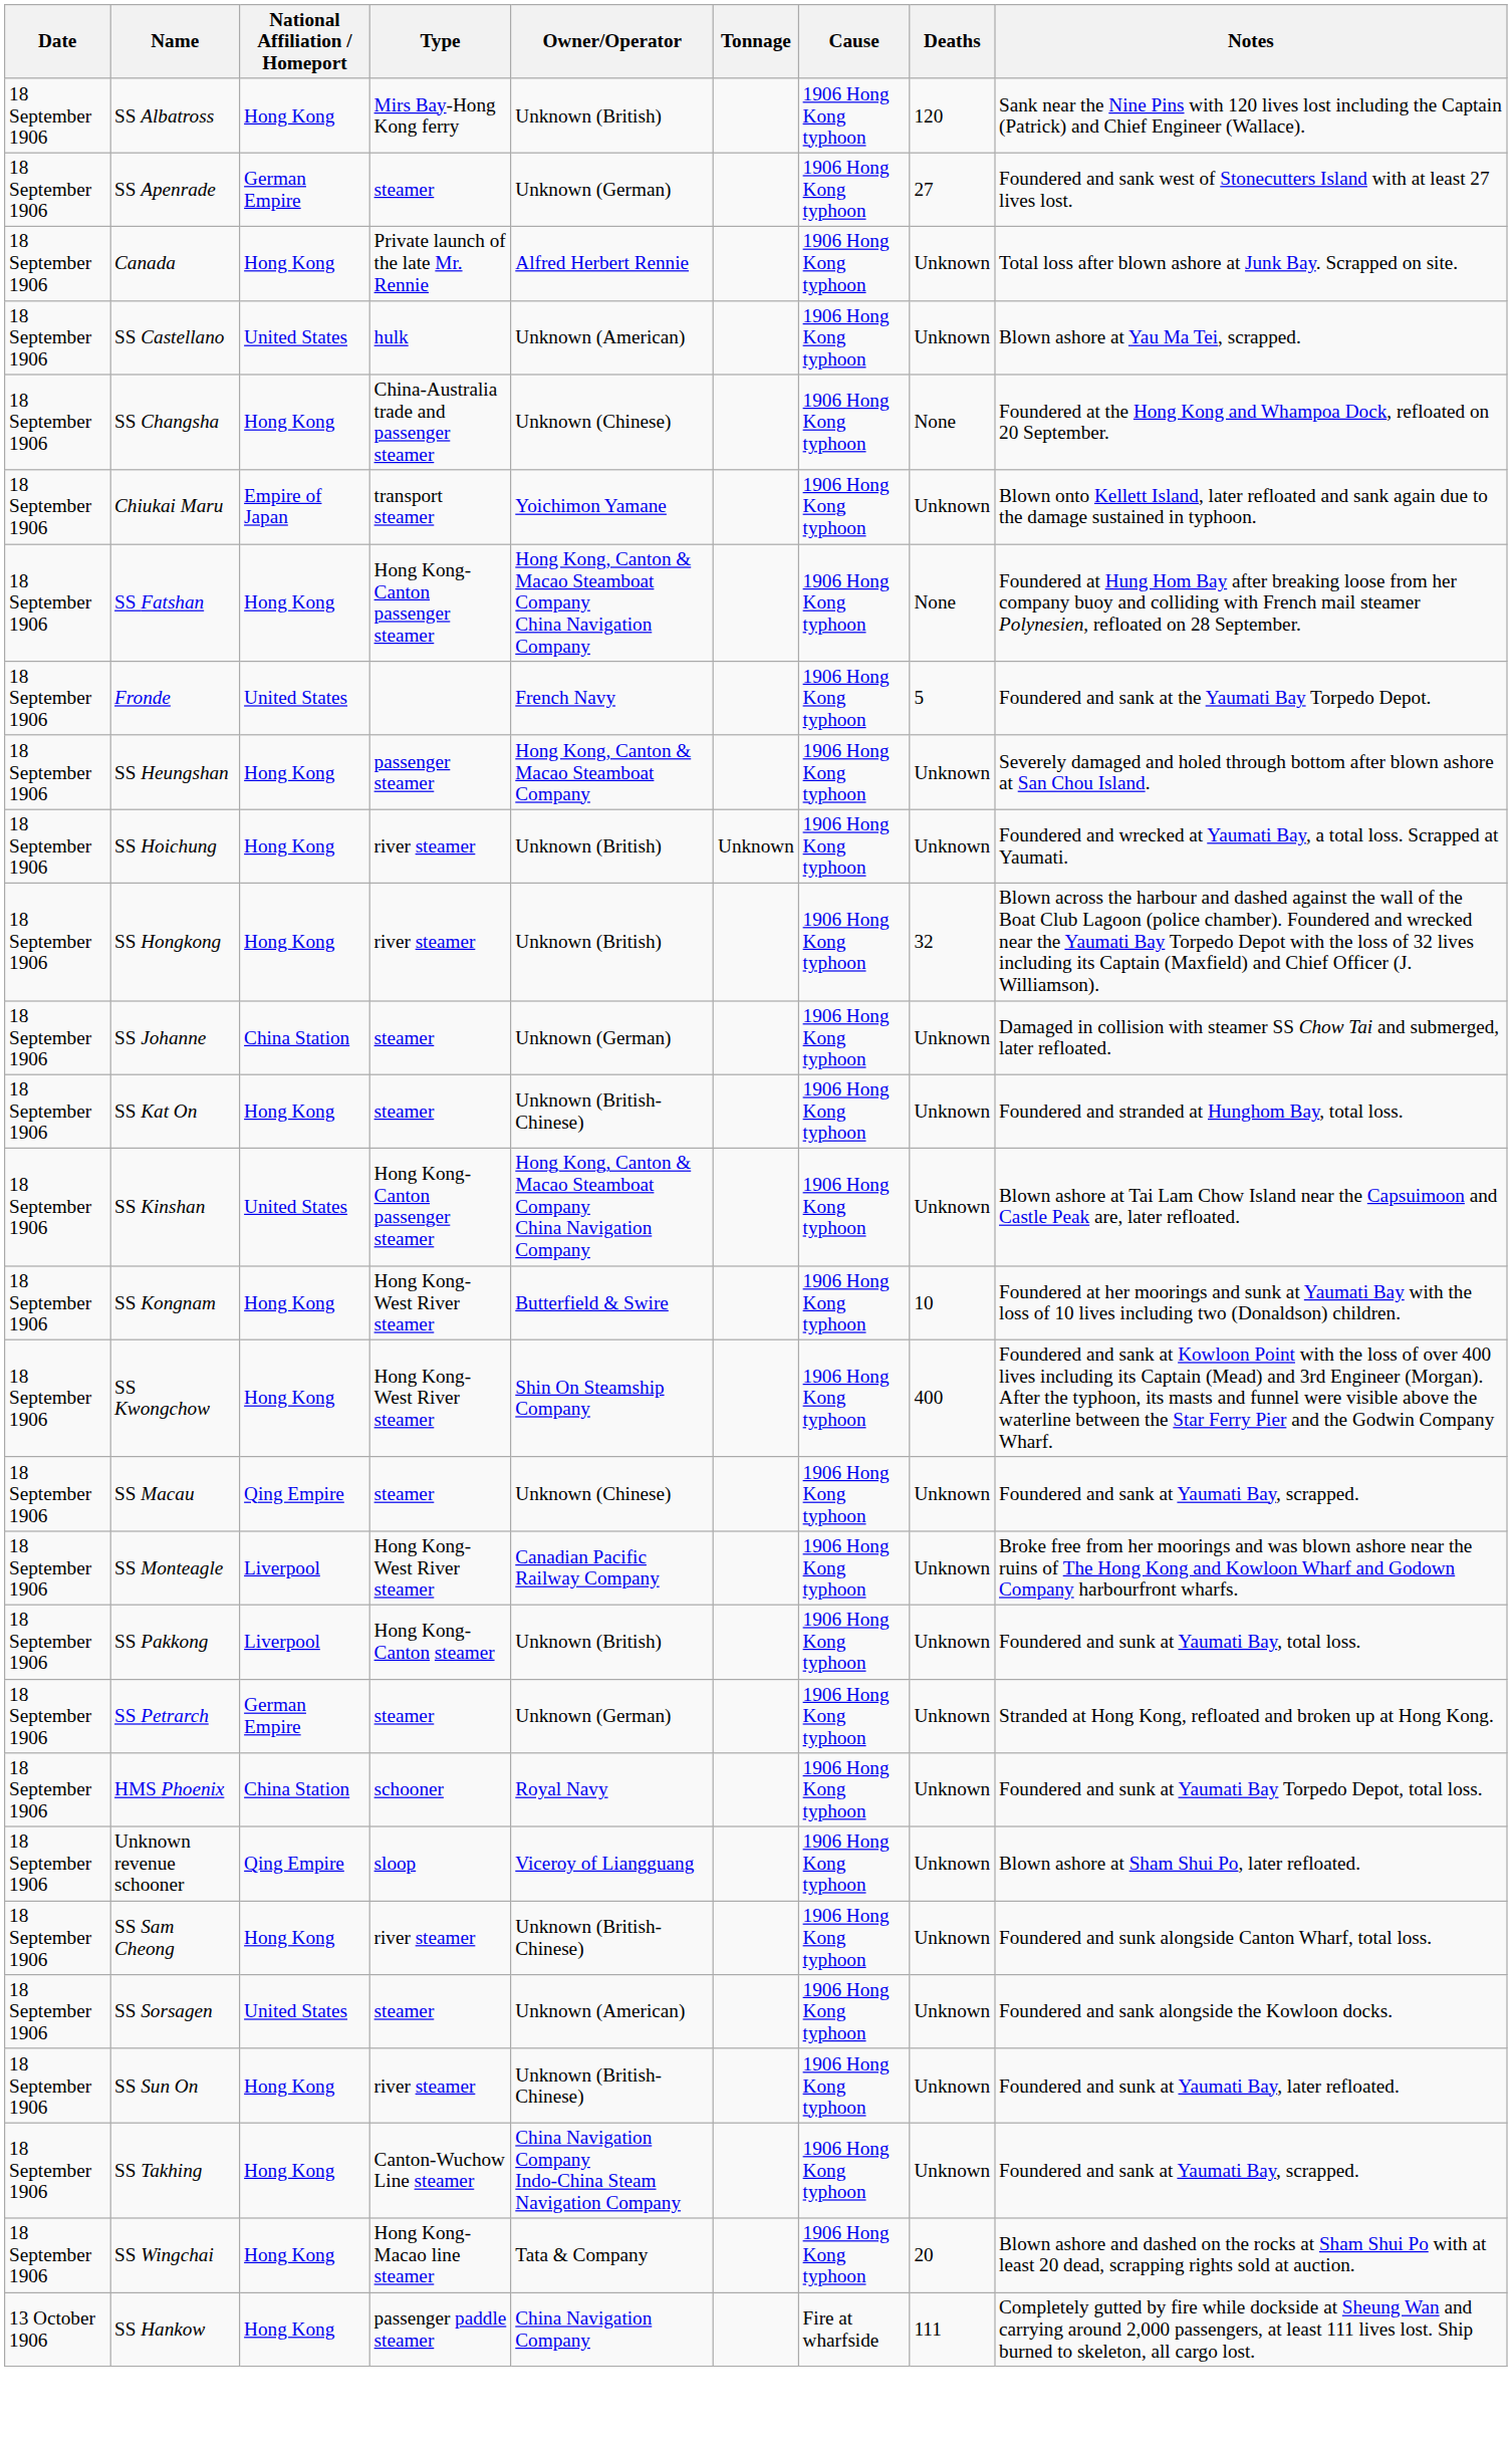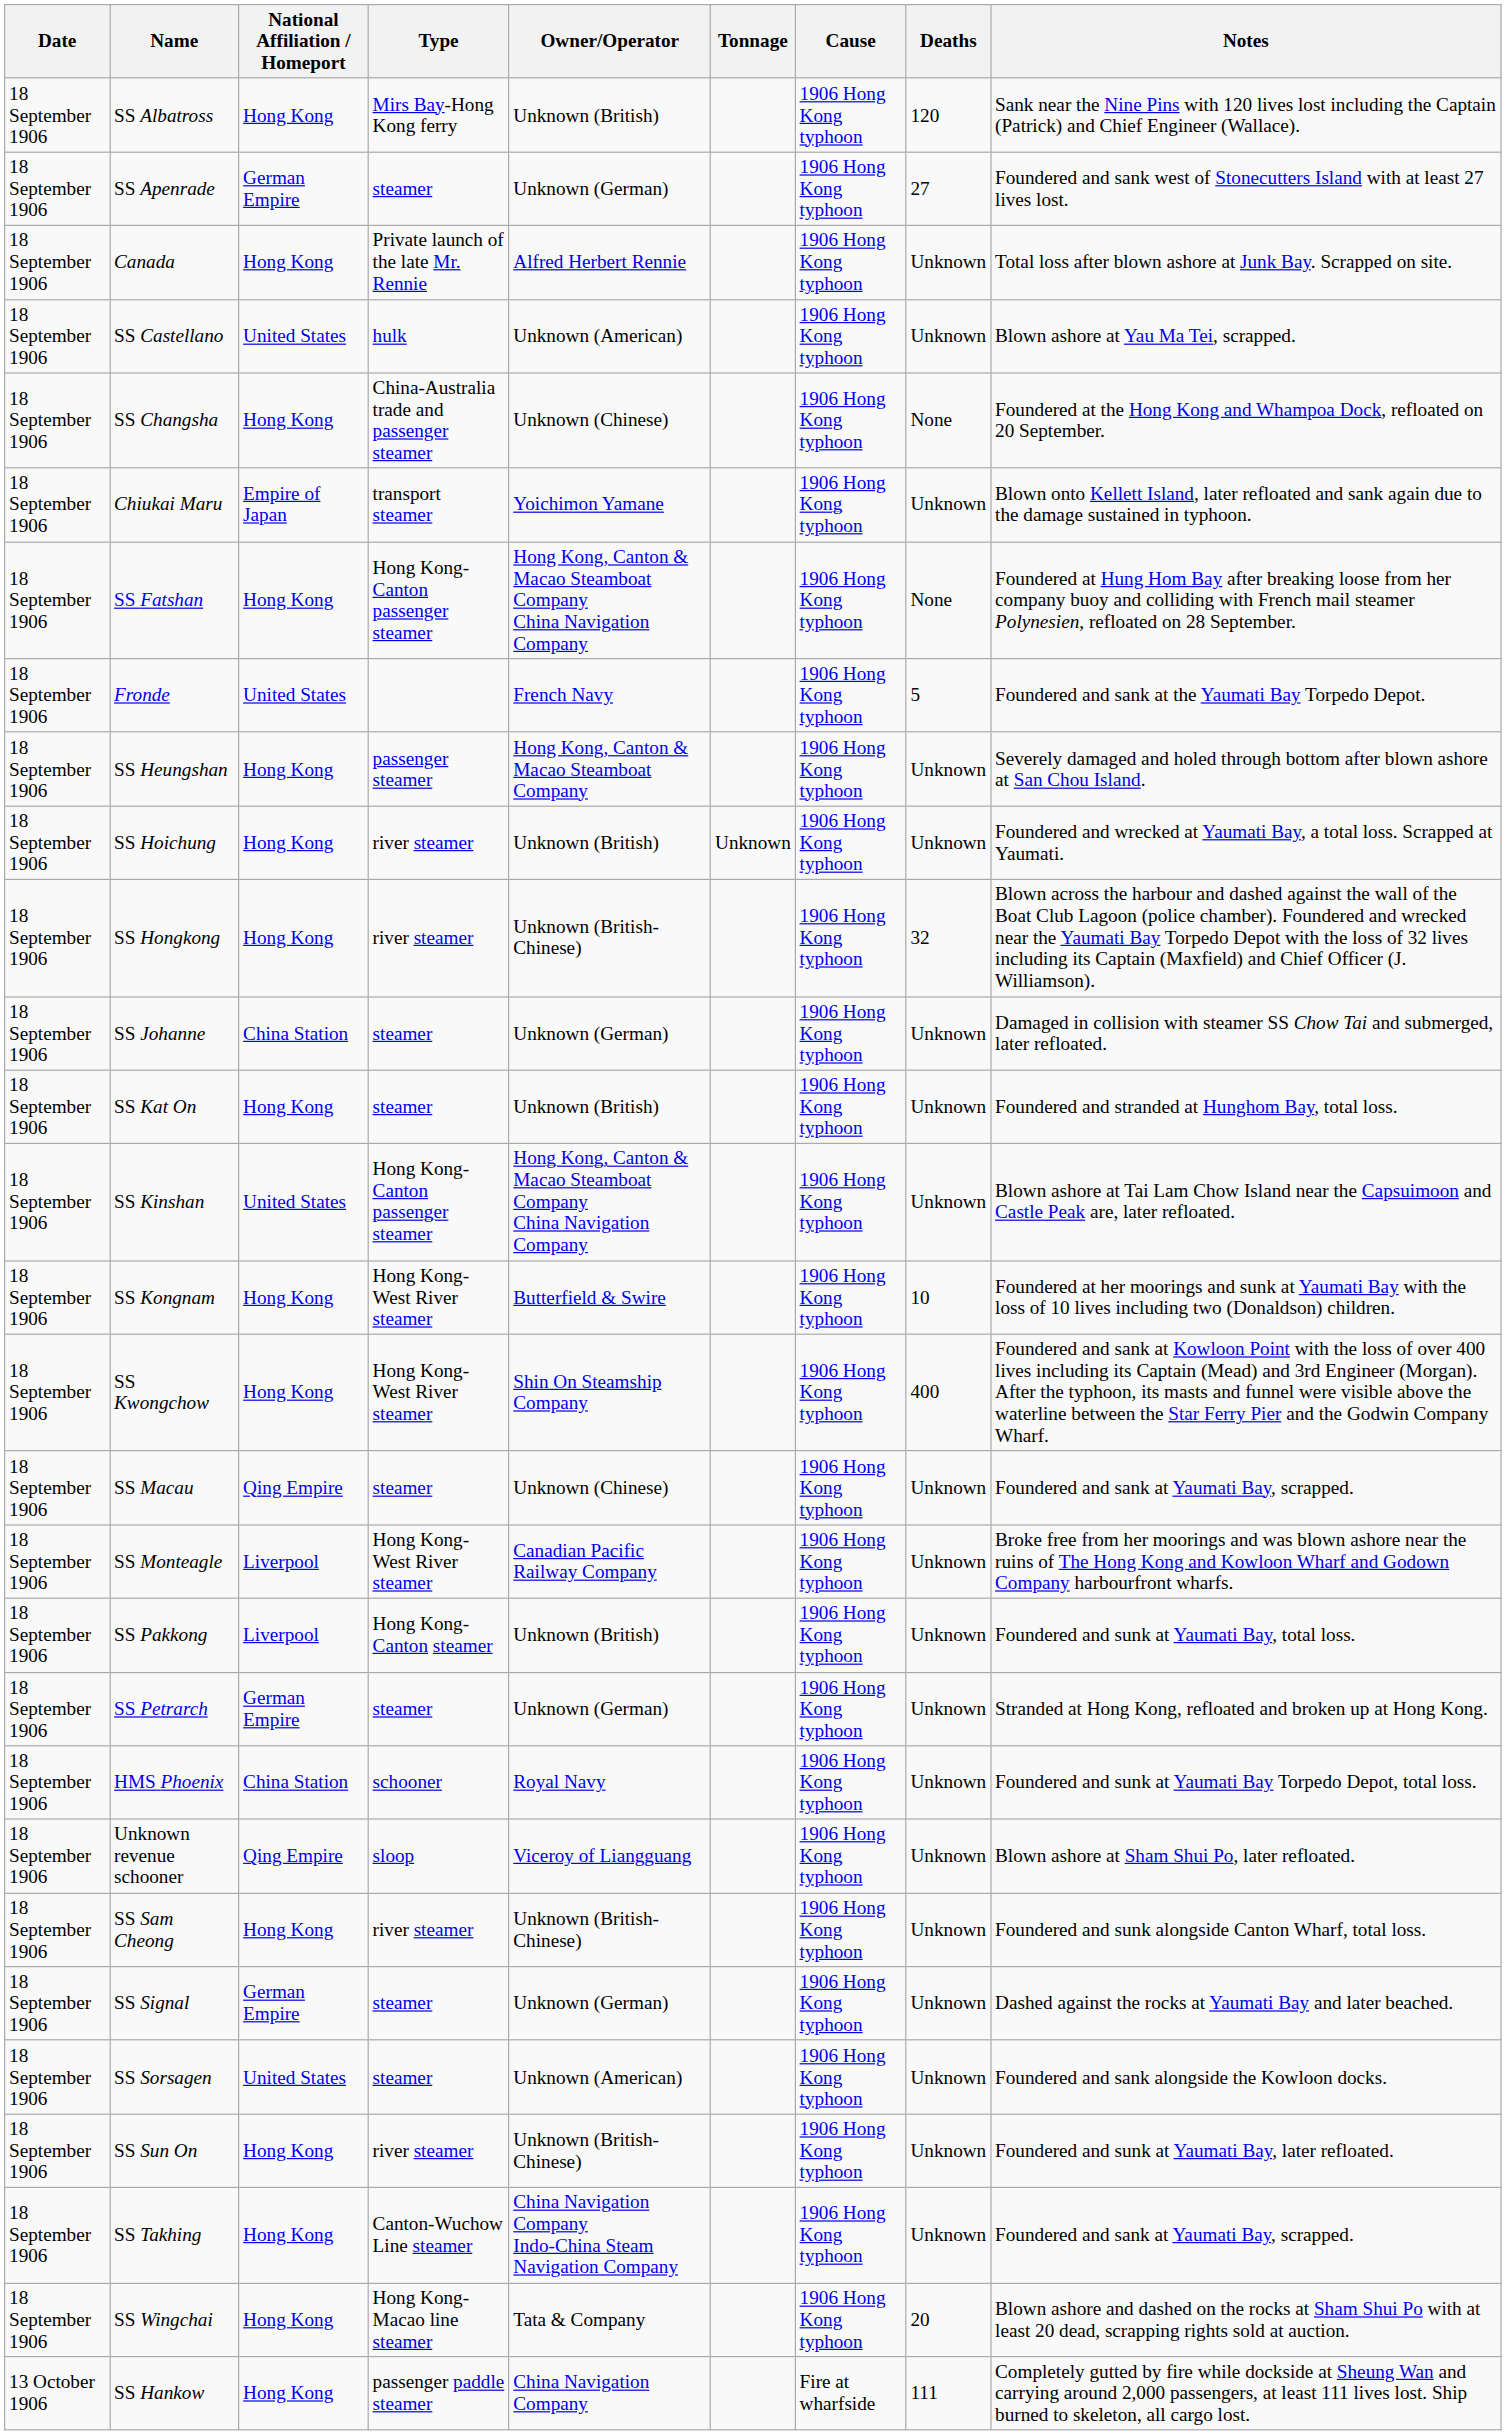SS Hongkong | Owner/Operator: Unknown (British) -> Unknown (British-Chinese)
SS Kat On | Owner/Operator: Unknown (British-Chinese) -> Unknown (British)
+ row: 18 September 1906 | SS Signal | German Empire | steamer | Unknown (German) | 1906 Hong Kong typhoon | Unknown | Dashed against the rocks at Yaumati Bay and later beached.
